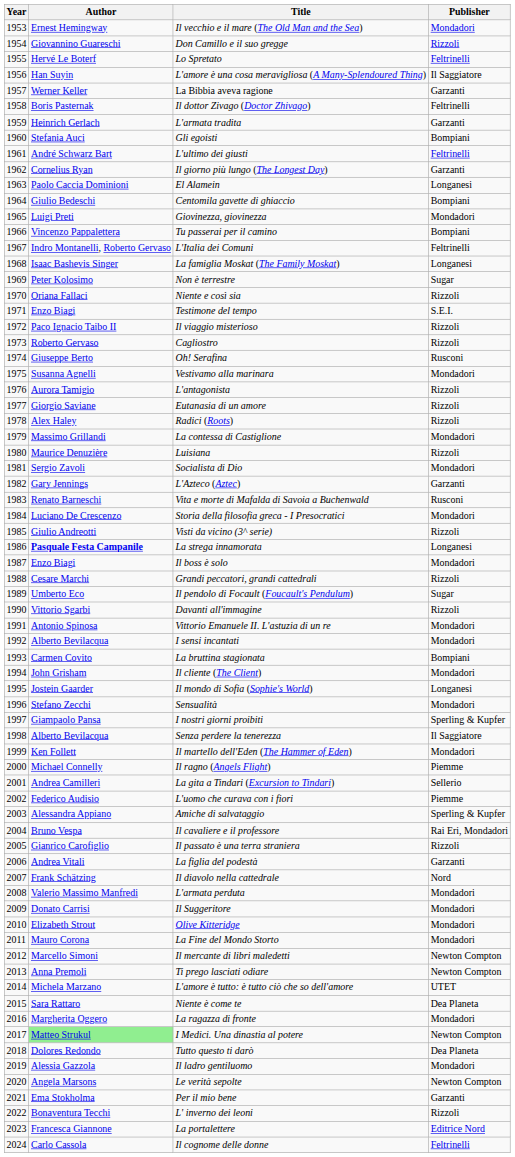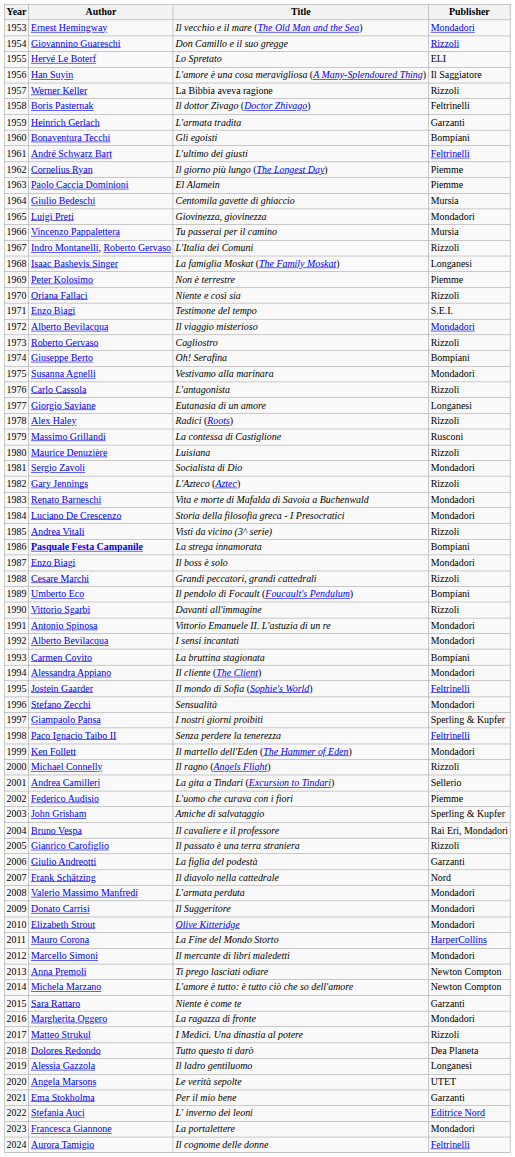Lo Spretato | Publisher: Feltrinelli -> ELI
La Bibbia aveva ragione | Publisher: Garzanti -> Rizzoli
Gli egoisti | Author: Stefania Auci -> Bonaventura Tecchi
Il giorno più lungo (The Longest Day) | Publisher: Garzanti -> Piemme
El Alamein | Publisher: Longanesi -> Piemme
Centomila gavette di ghiaccio | Publisher: Bompiani -> Mursia
Tu passerai per il camino | Publisher: Bompiani -> Mursia
L'Italia dei Comuni | Publisher: Feltrinelli -> Rizzoli
Non è terrestre | Publisher: Sugar -> Piemme
Il viaggio misterioso | Author: Paco Ignacio Taibo II -> Alberto Bevilacqua
Il viaggio misterioso | Publisher: Rizzoli -> Mondadori
Oh! Serafina | Publisher: Rusconi -> Bompiani
L'antagonista | Author: Aurora Tamigio -> Carlo Cassola
Eutanasia di un amore | Publisher: Rizzoli -> Longanesi
La contessa di Castiglione | Publisher: Mondadori -> Rusconi
L'Azteco (Aztec) | Publisher: Garzanti -> Rizzoli
Vita e morte di Mafalda di Savoia a Buchenwald | Publisher: Rusconi -> Mondadori
Visti da vicino (3^ serie) | Author: Giulio Andreotti -> Andrea Vitali
La strega innamorata | Publisher: Longanesi -> Bompiani
Il pendolo di Focault (Foucault's Pendulum) | Publisher: Sugar -> Bompiani
Il cliente (The Client) | Author: John Grisham -> Alessandra Appiano
Il mondo di Sofia (Sophie's World) | Publisher: Longanesi -> Feltrinelli
Senza perdere la tenerezza | Author: Alberto Bevilacqua -> Paco Ignacio Taibo II
Senza perdere la tenerezza | Publisher: Il Saggiatore -> Feltrinelli
Il ragno (Angels Flight) | Publisher: Piemme -> Rizzoli
Amiche di salvataggio | Author: Alessandra Appiano -> John Grisham
La figlia del podestà | Author: Andrea Vitali -> Giulio Andreotti
La Fine del Mondo Storto | Publisher: Mondadori -> HarperCollins
Il mercante di libri maledetti | Publisher: Newton Compton -> Mondadori
L'amore è tutto: è tutto ciò che so dell'amore | Publisher: UTET -> Newton Compton
Niente è come te | Publisher: Dea Planeta -> Garzanti
I Medici. Una dinastia al potere | Author: lightgreen background -> no background
I Medici. Una dinastia al potere | Publisher: Newton Compton -> Rizzoli
Il ladro gentiluomo | Publisher: Mondadori -> Longanesi
Le verità sepolte | Publisher: Newton Compton -> UTET
L' inverno dei leoni | Author: Bonaventura Tecchi -> Stefania Auci
L' inverno dei leoni | Publisher: Rizzoli -> Editrice Nord
La portalettere | Publisher: Editrice Nord -> Mondadori
Il cognome delle donne | Author: Carlo Cassola -> Aurora Tamigio
